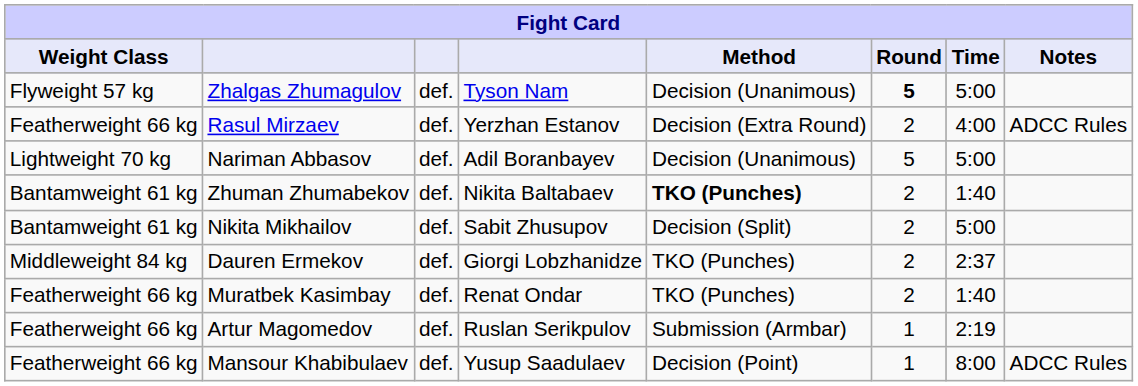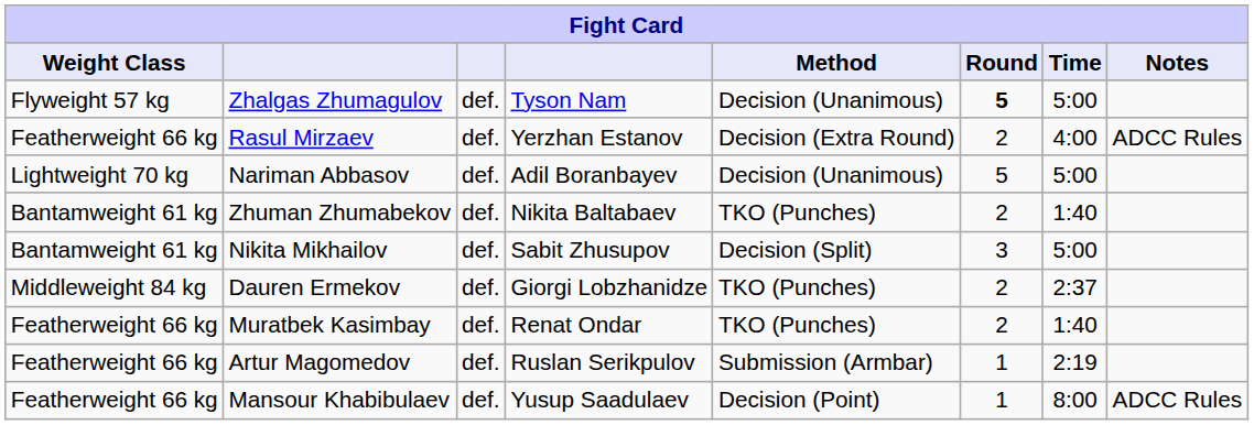Zhuman Zhumabekov | Method: bold -> normal
Nikita Mikhailov | Round: 2 -> 3
